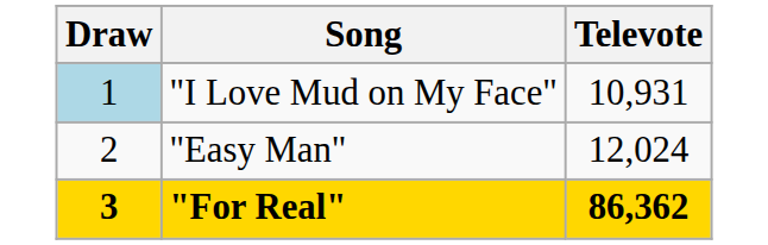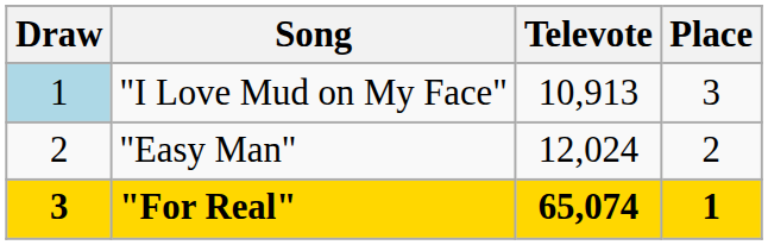+ column: Place | 3 | 2 | 1
"I Love Mud on My Face" | Televote: 10,931 -> 10,913
"For Real" | Televote: 86,362 -> 65,074
